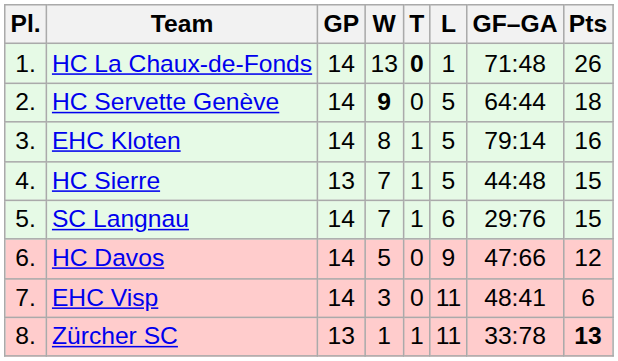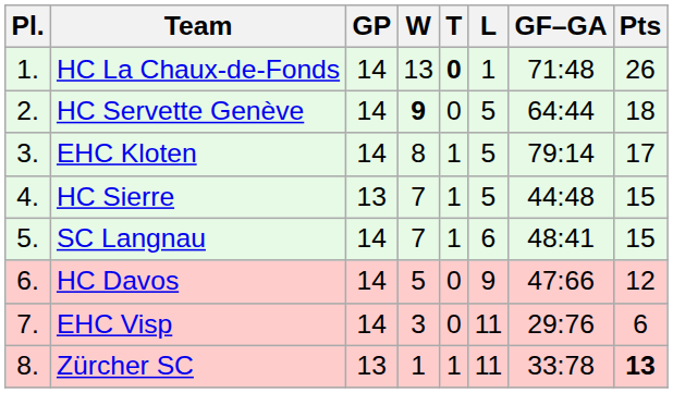EHC Kloten | Pts: 16 -> 17
SC Langnau | GF–GA: 29:76 -> 48:41
EHC Visp | GF–GA: 48:41 -> 29:76
